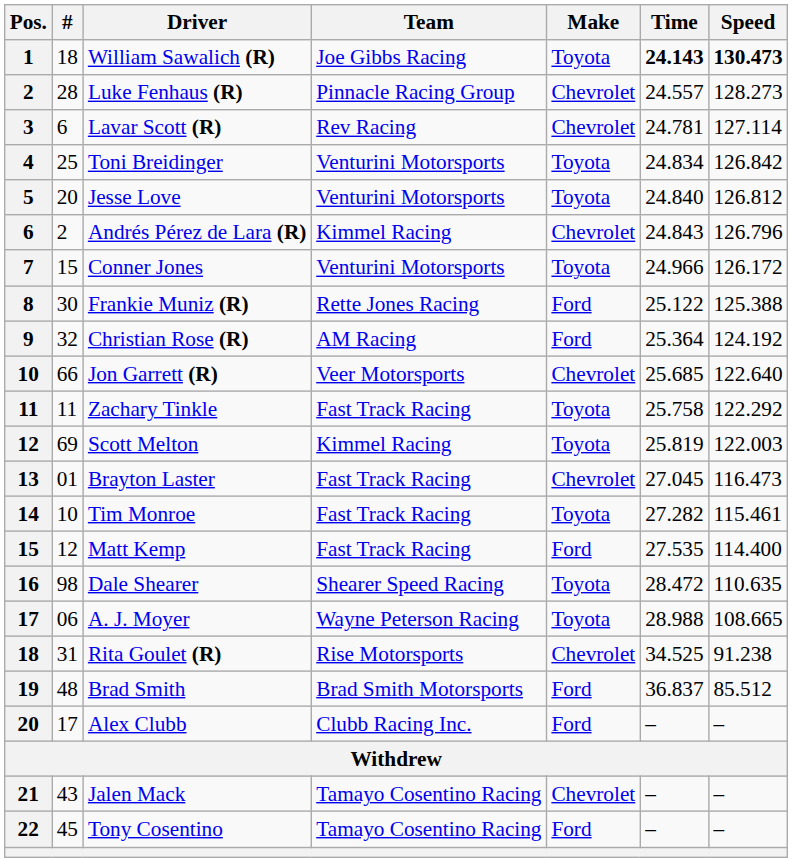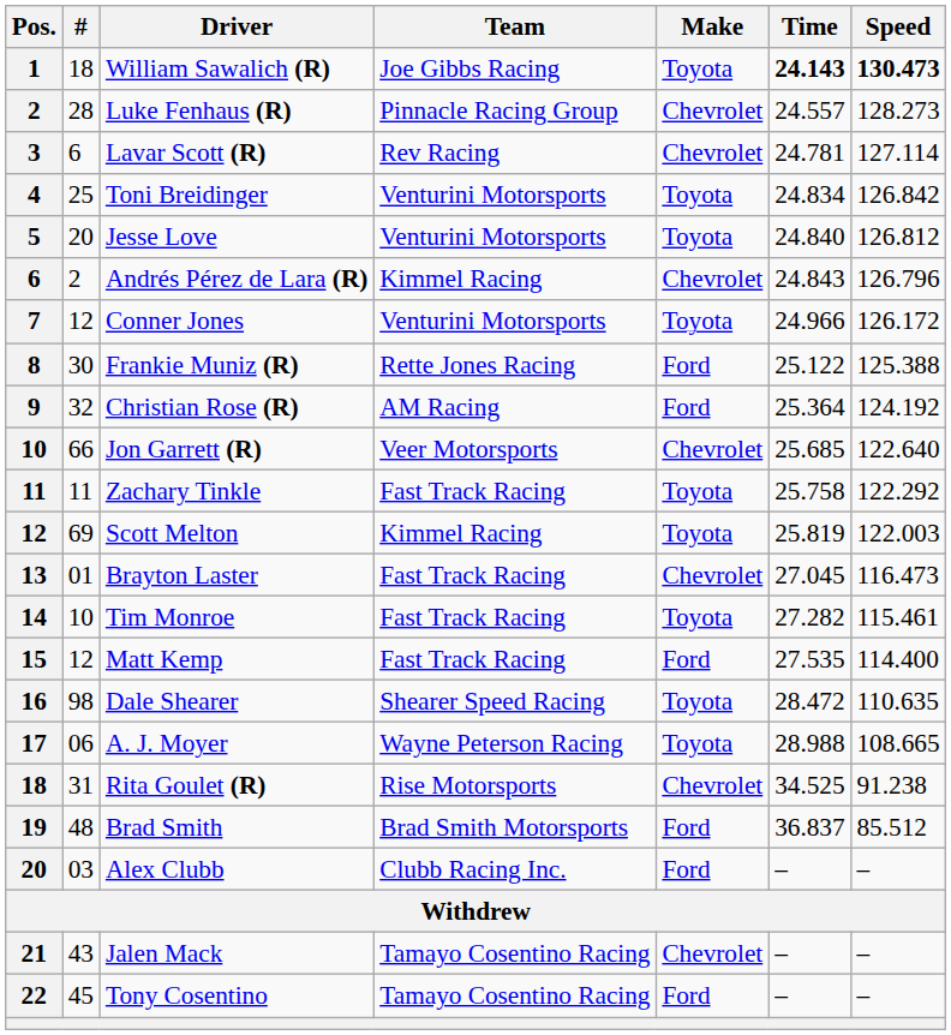Conner Jones | #: 15 -> 12
Alex Clubb | #: 17 -> 03
